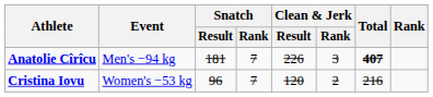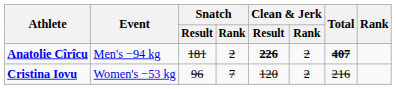Anatolie Cîrîcu | Snatch / Rank: 7 -> 2
Anatolie Cîrîcu | Clean & Jerk / Result: normal -> bold
Anatolie Cîrîcu | Clean & Jerk / Rank: 3 -> 2
